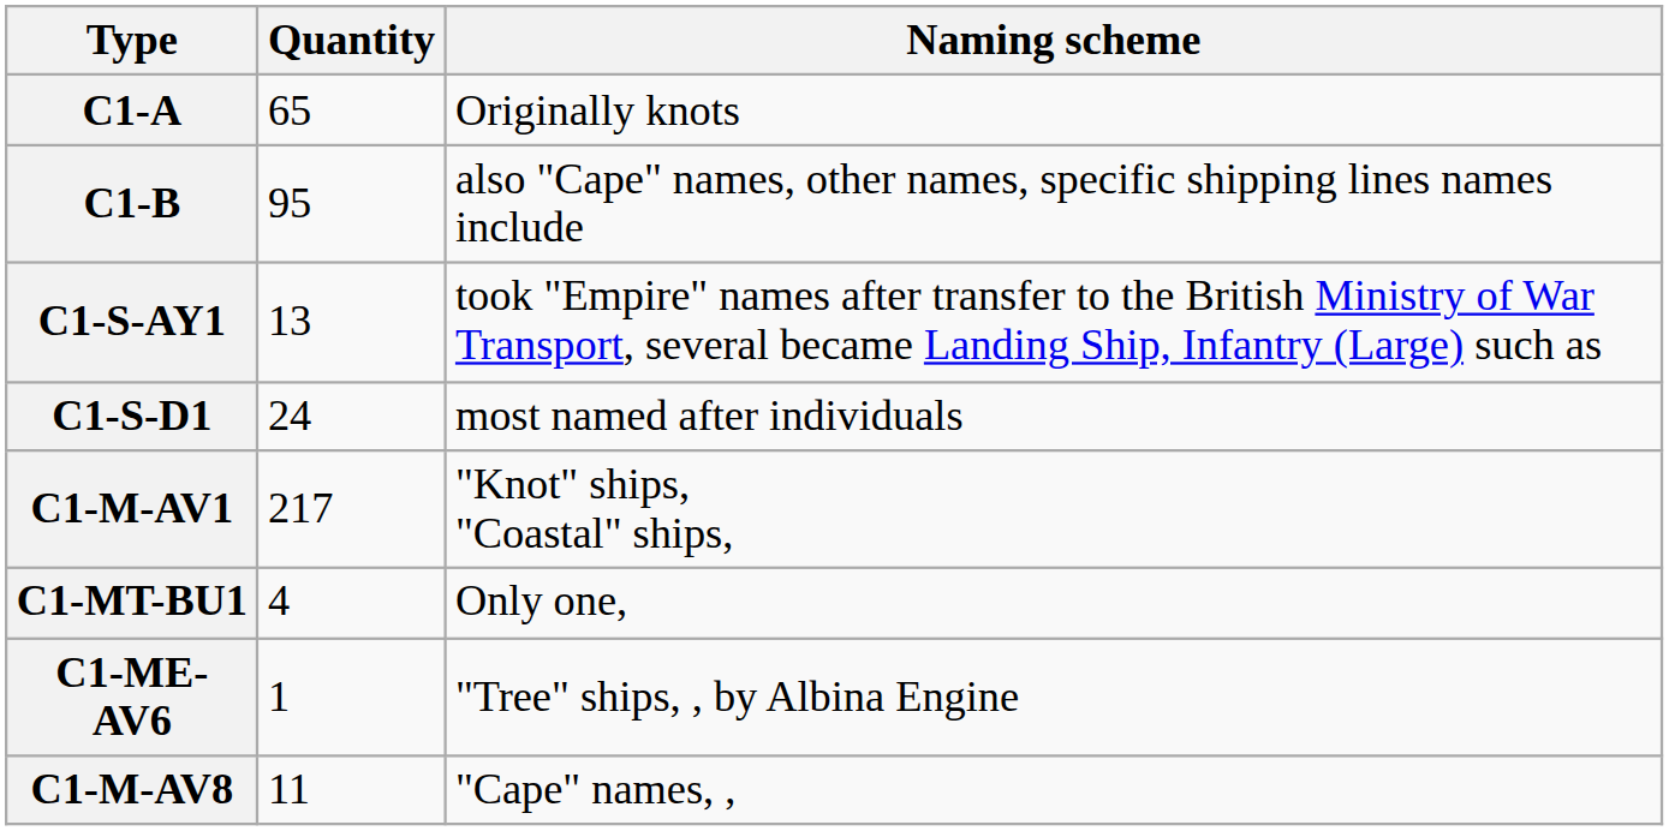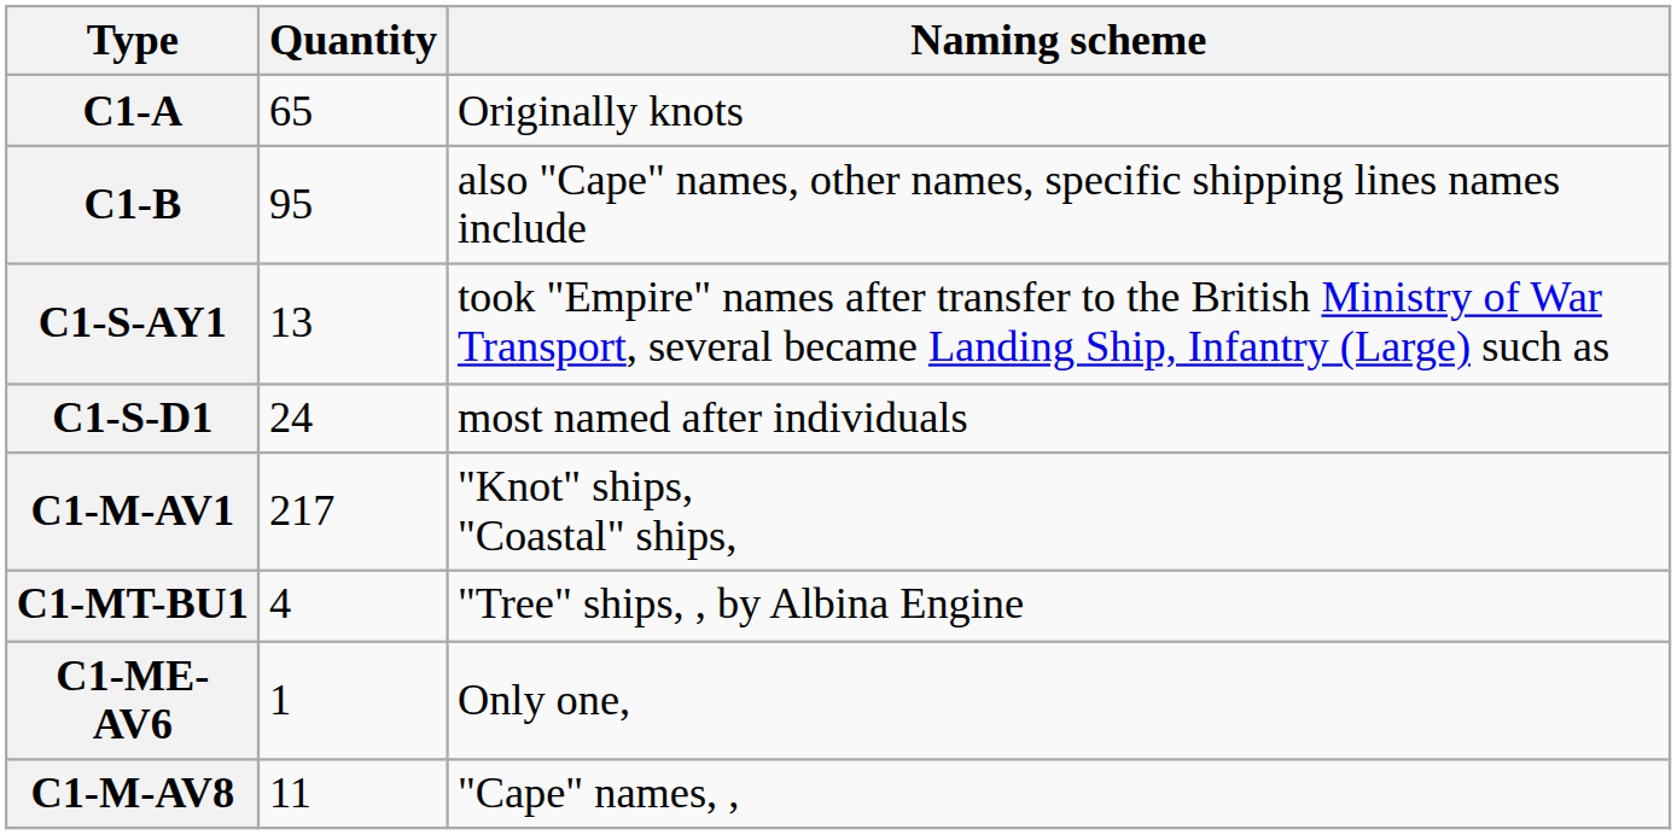C1-MT-BU1 | Naming scheme: Only one, -> "Tree" ships, , by Albina Engine
C1-ME-AV6 | Naming scheme: "Tree" ships, , by Albina Engine -> Only one,
